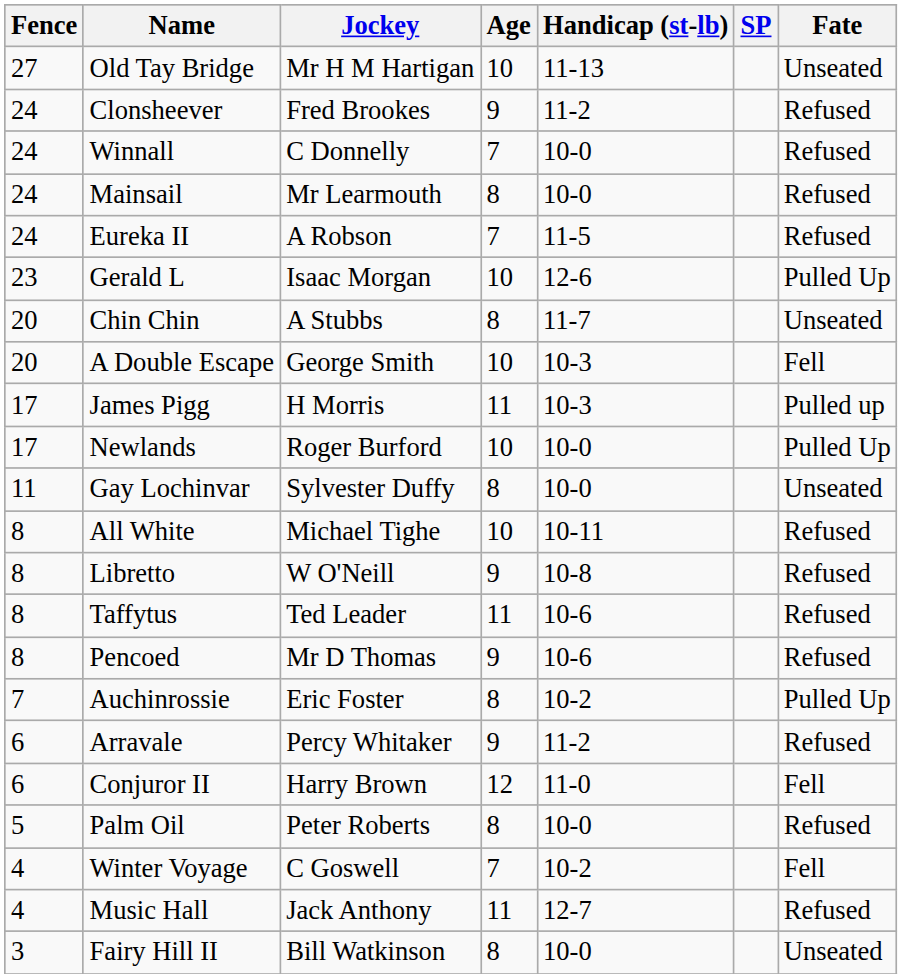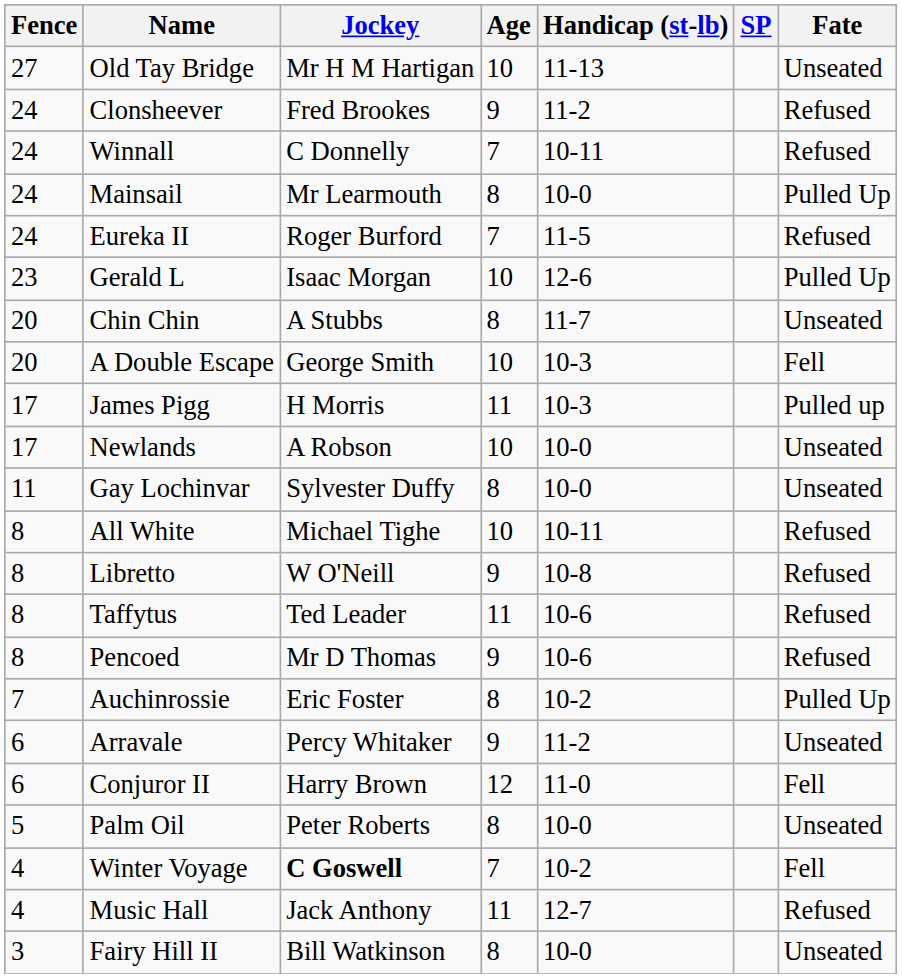Winnall | Handicap (st-lb): 10-0 -> 10-11
Mainsail | Fate: Refused -> Pulled Up
Eureka II | Jockey: A Robson -> Roger Burford
Newlands | Jockey: Roger Burford -> A Robson
Newlands | Fate: Pulled Up -> Unseated
Arravale | Fate: Refused -> Unseated
Palm Oil | Fate: Refused -> Unseated
Winter Voyage | Jockey: normal -> bold
